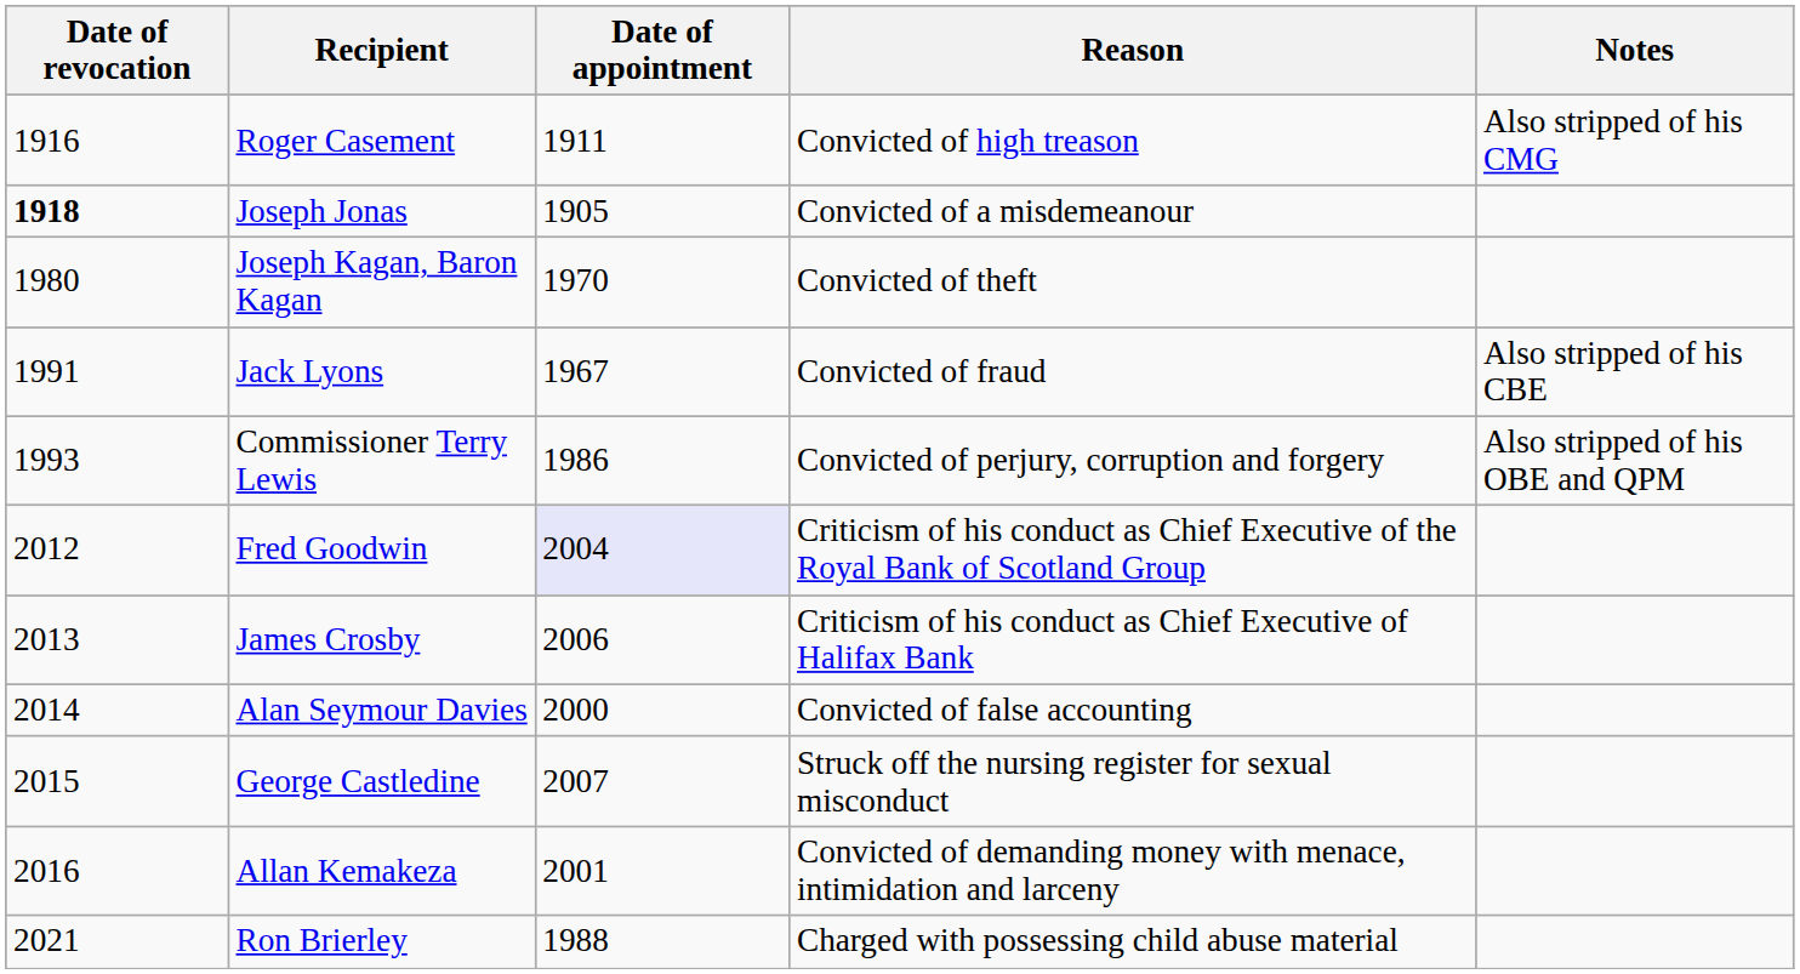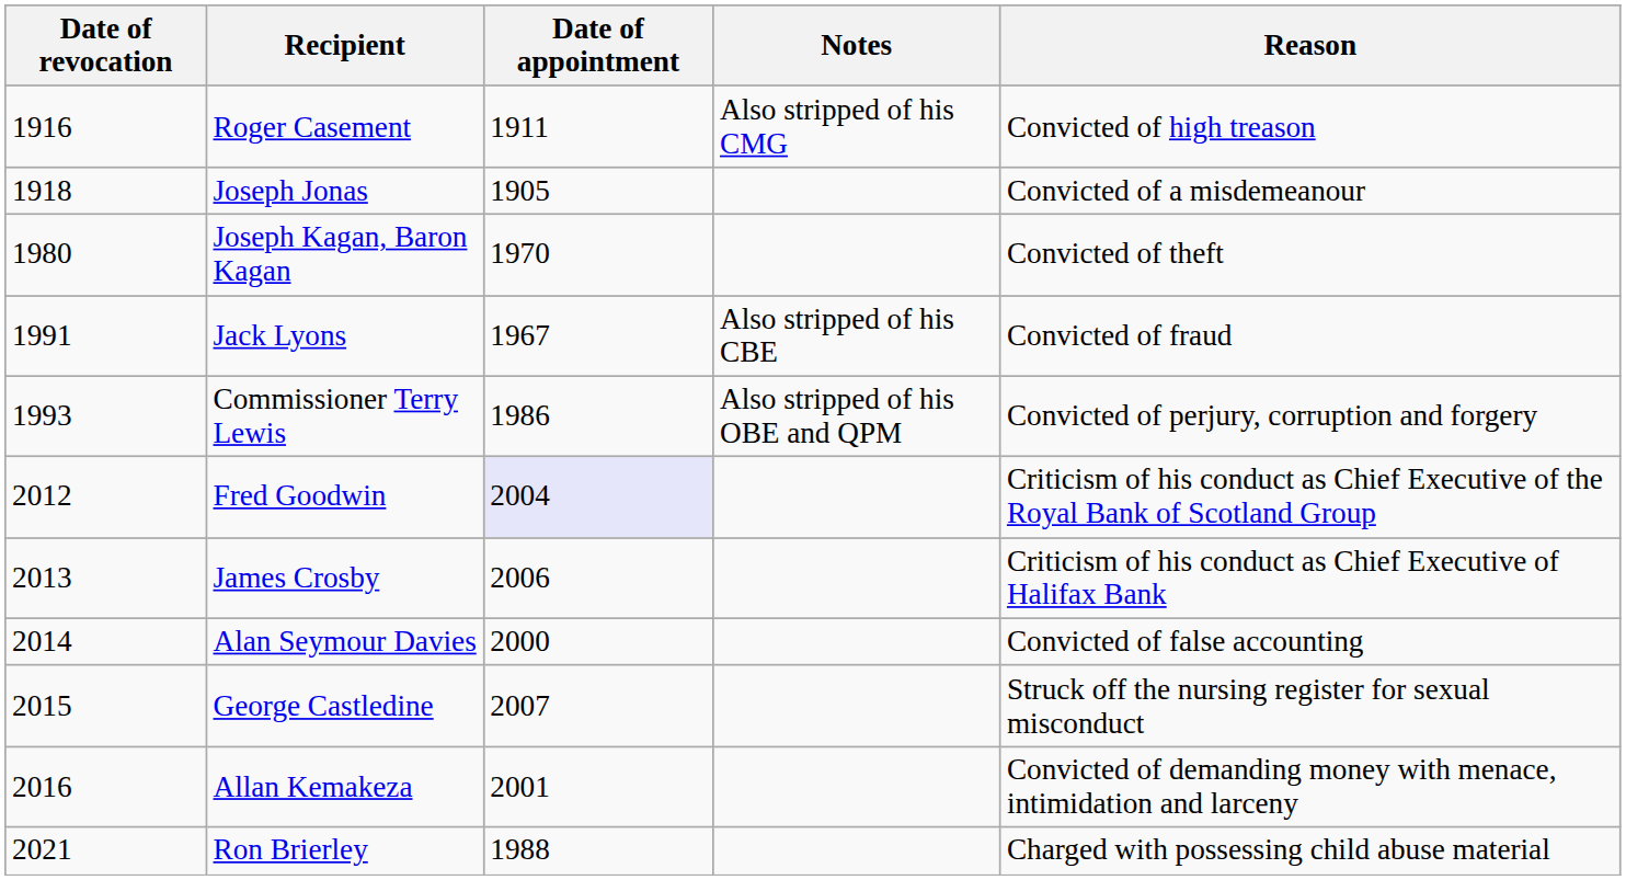columns swapped: Reason <-> Notes
Joseph Jonas | Date of revocation: bold -> normal
